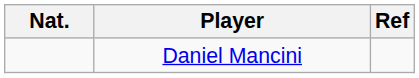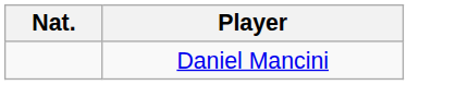- column: Ref
